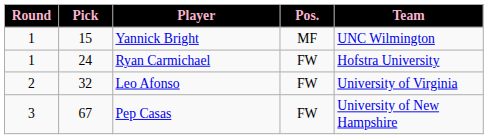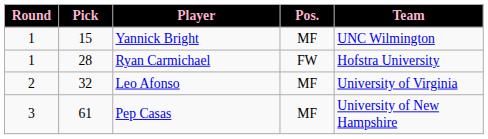Ryan Carmichael | Pick: 24 -> 28
Leo Afonso | Pos.: FW -> MF
Pep Casas | Pick: 67 -> 61
Pep Casas | Pos.: FW -> MF
